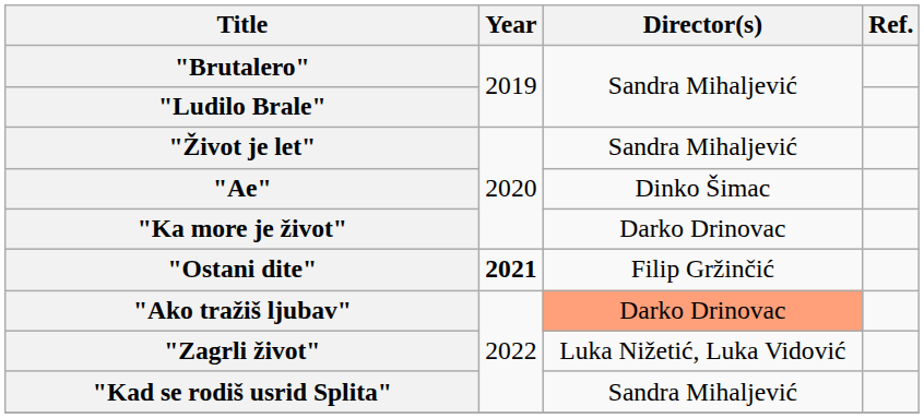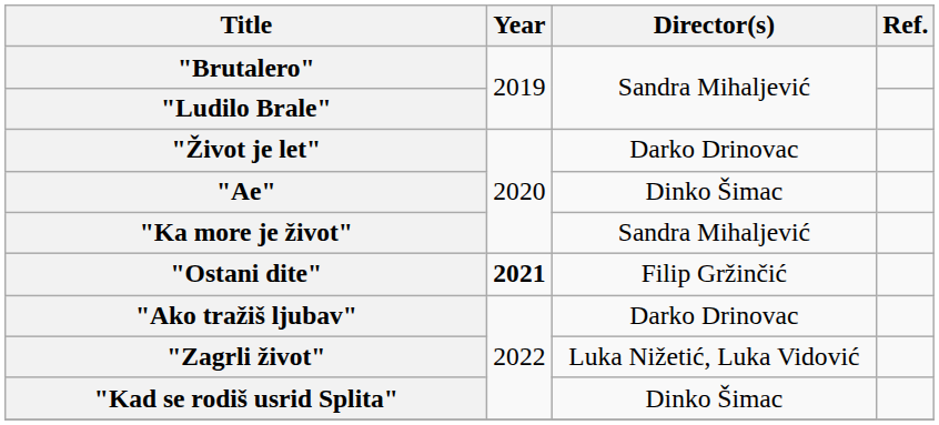"Život je let" | Director(s): Sandra Mihaljević -> Darko Drinovac
"Ka more je život" | Director(s): Darko Drinovac -> Sandra Mihaljević
"Ako tražiš ljubav" | Director(s): lightsalmon background -> no background
"Kad se rodiš usrid Splita" | Director(s): Sandra Mihaljević -> Dinko Šimac
